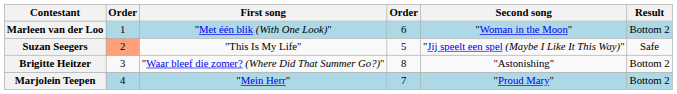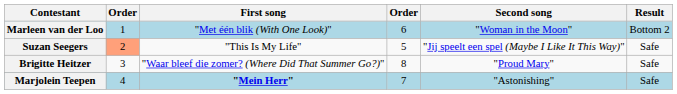Brigitte Heitzer | Second song: "Astonishing" -> "Proud Mary"
Brigitte Heitzer | Result: Bottom 2 -> Safe
Marjolein Teepen | First song: normal -> bold
Marjolein Teepen | Second song: "Proud Mary" -> "Astonishing"
Marjolein Teepen | Result: Bottom 2 -> Safe
